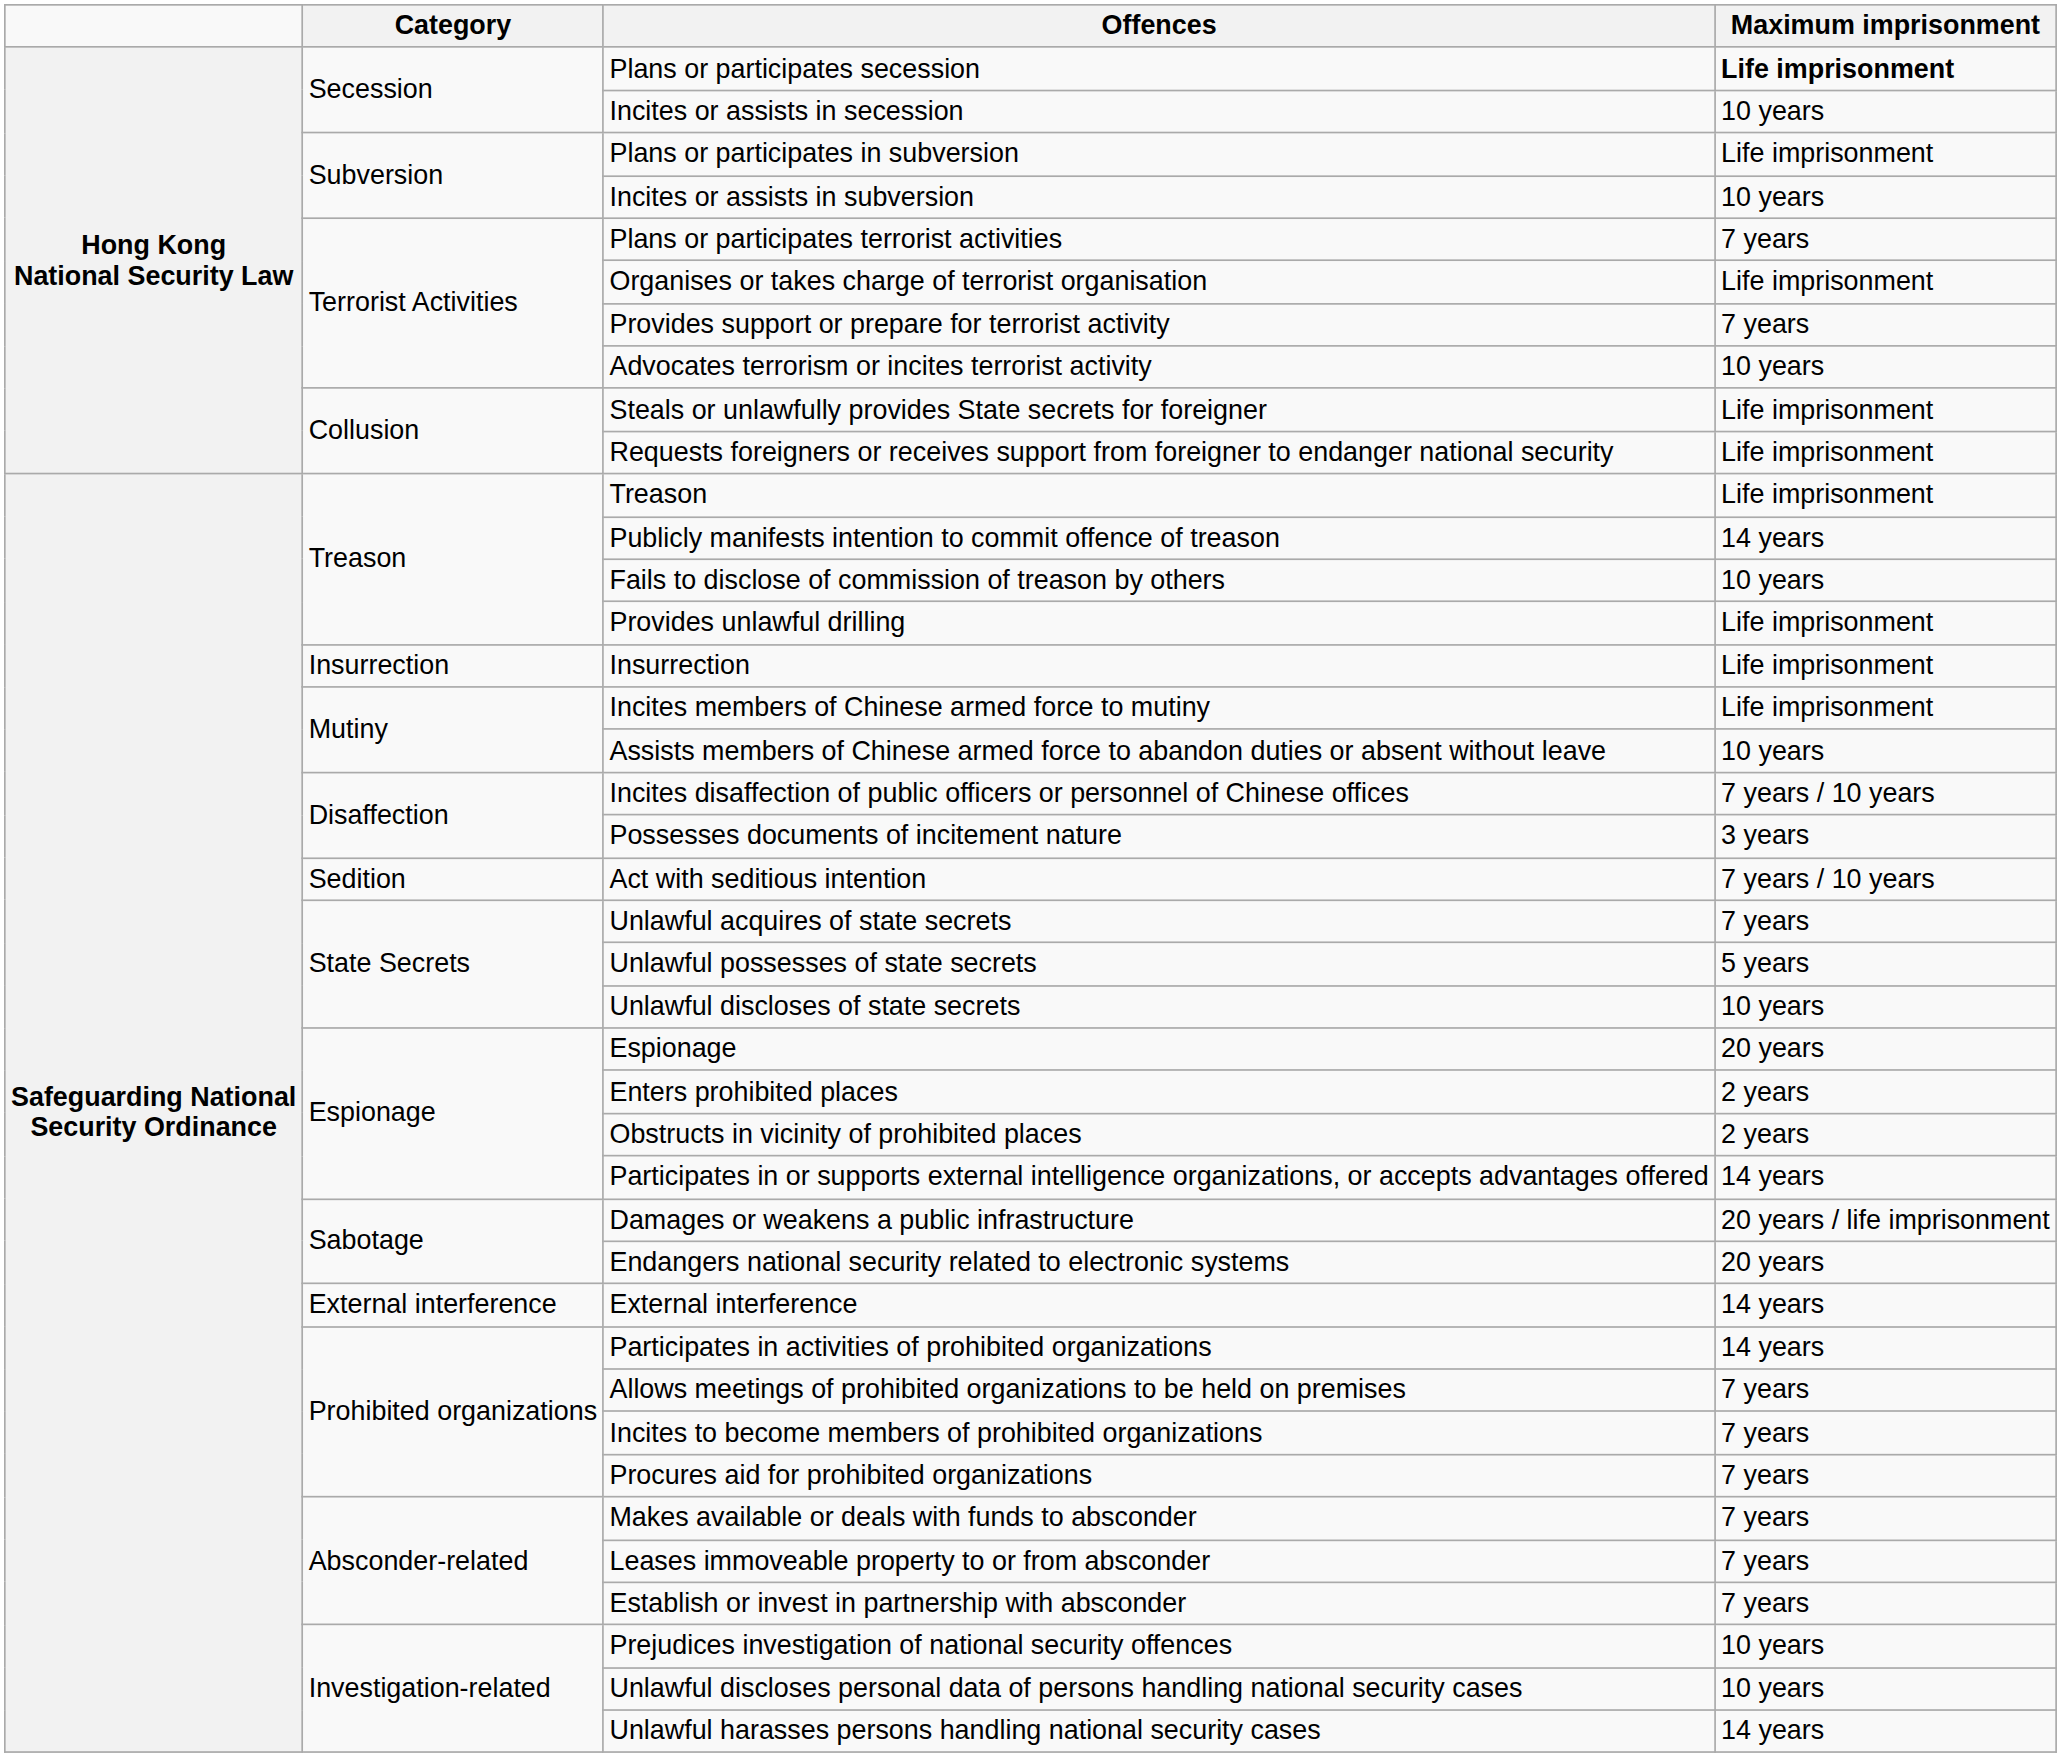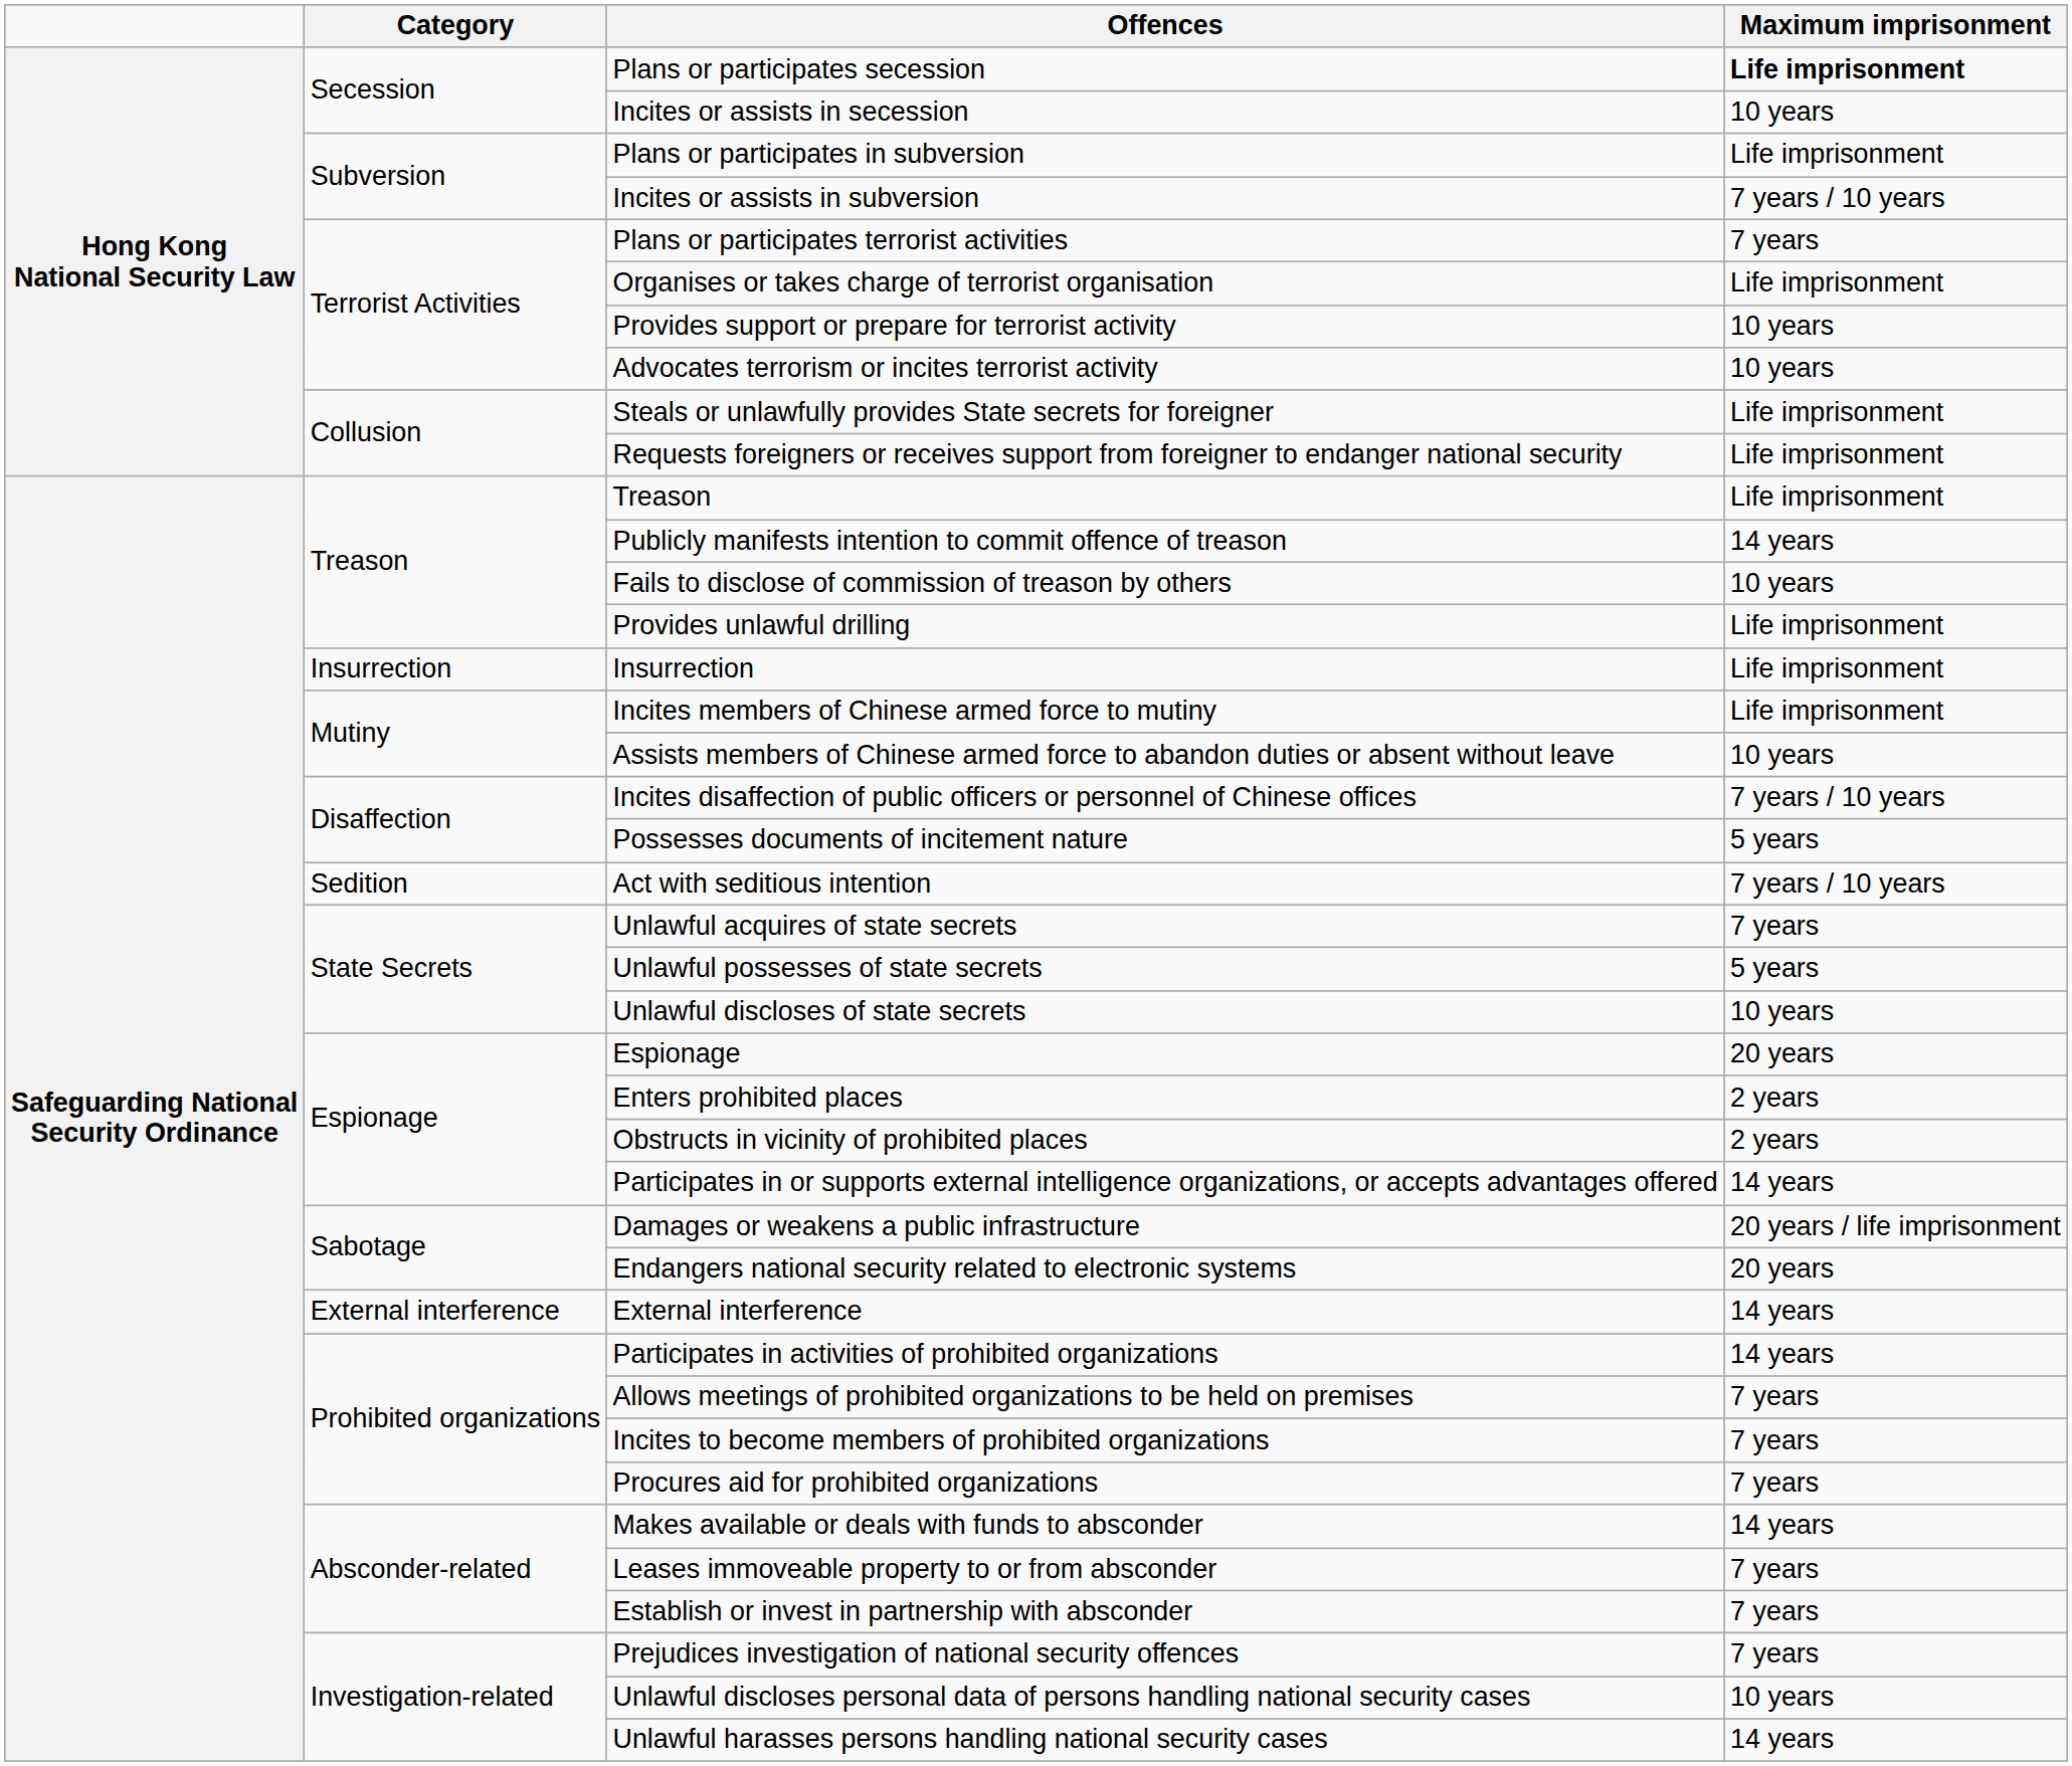Incites or assists in subversion | Maximum imprisonment: 10 years -> 7 years / 10 years
Provides support or prepare for terrorist activity | Maximum imprisonment: 7 years -> 10 years
Possesses documents of incitement nature | Maximum imprisonment: 3 years -> 5 years
Makes available or deals with funds to absconder | Maximum imprisonment: 7 years -> 14 years
Prejudices investigation of national security offences | Maximum imprisonment: 10 years -> 7 years
